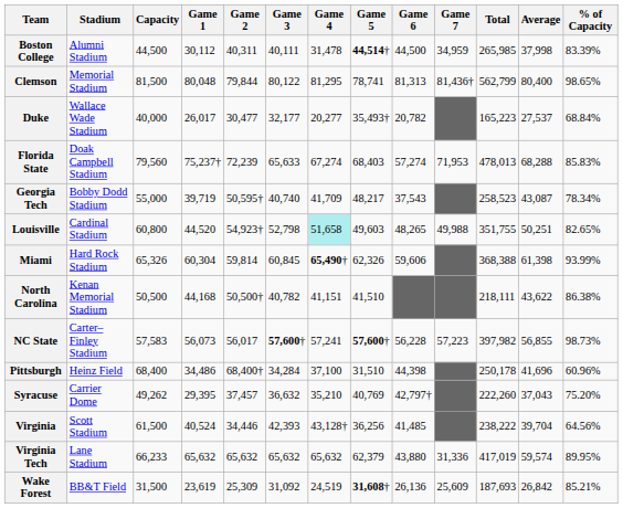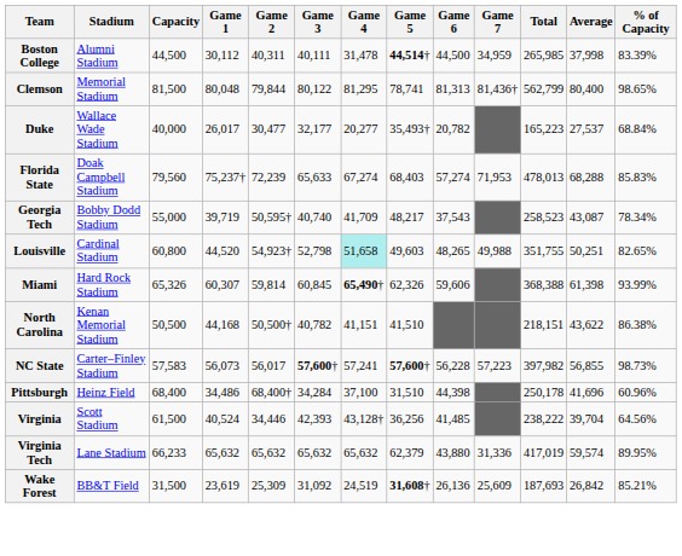Miami | Game 1: 60,304 -> 60,307
North Carolina | Total: 218,111 -> 218,151
- row: Syracuse | Carrier Dome | 49,262 | 29,395 | 37,457 | 36,632 | 35,210 | 40,769 | 42,797† | 222,260 | 37,043 | 75.20%
